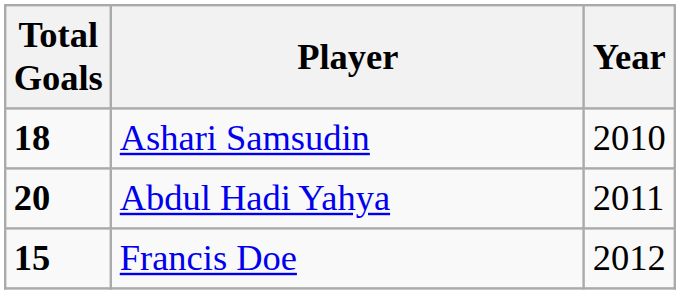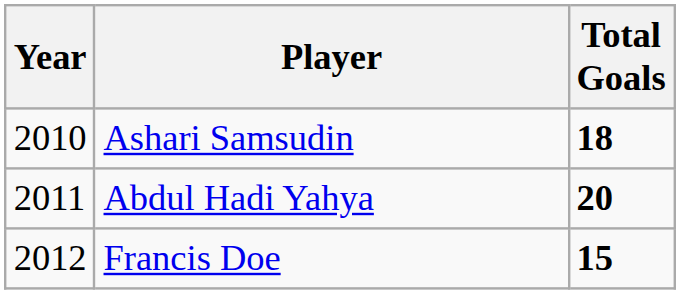columns swapped: Year <-> Total Goals
